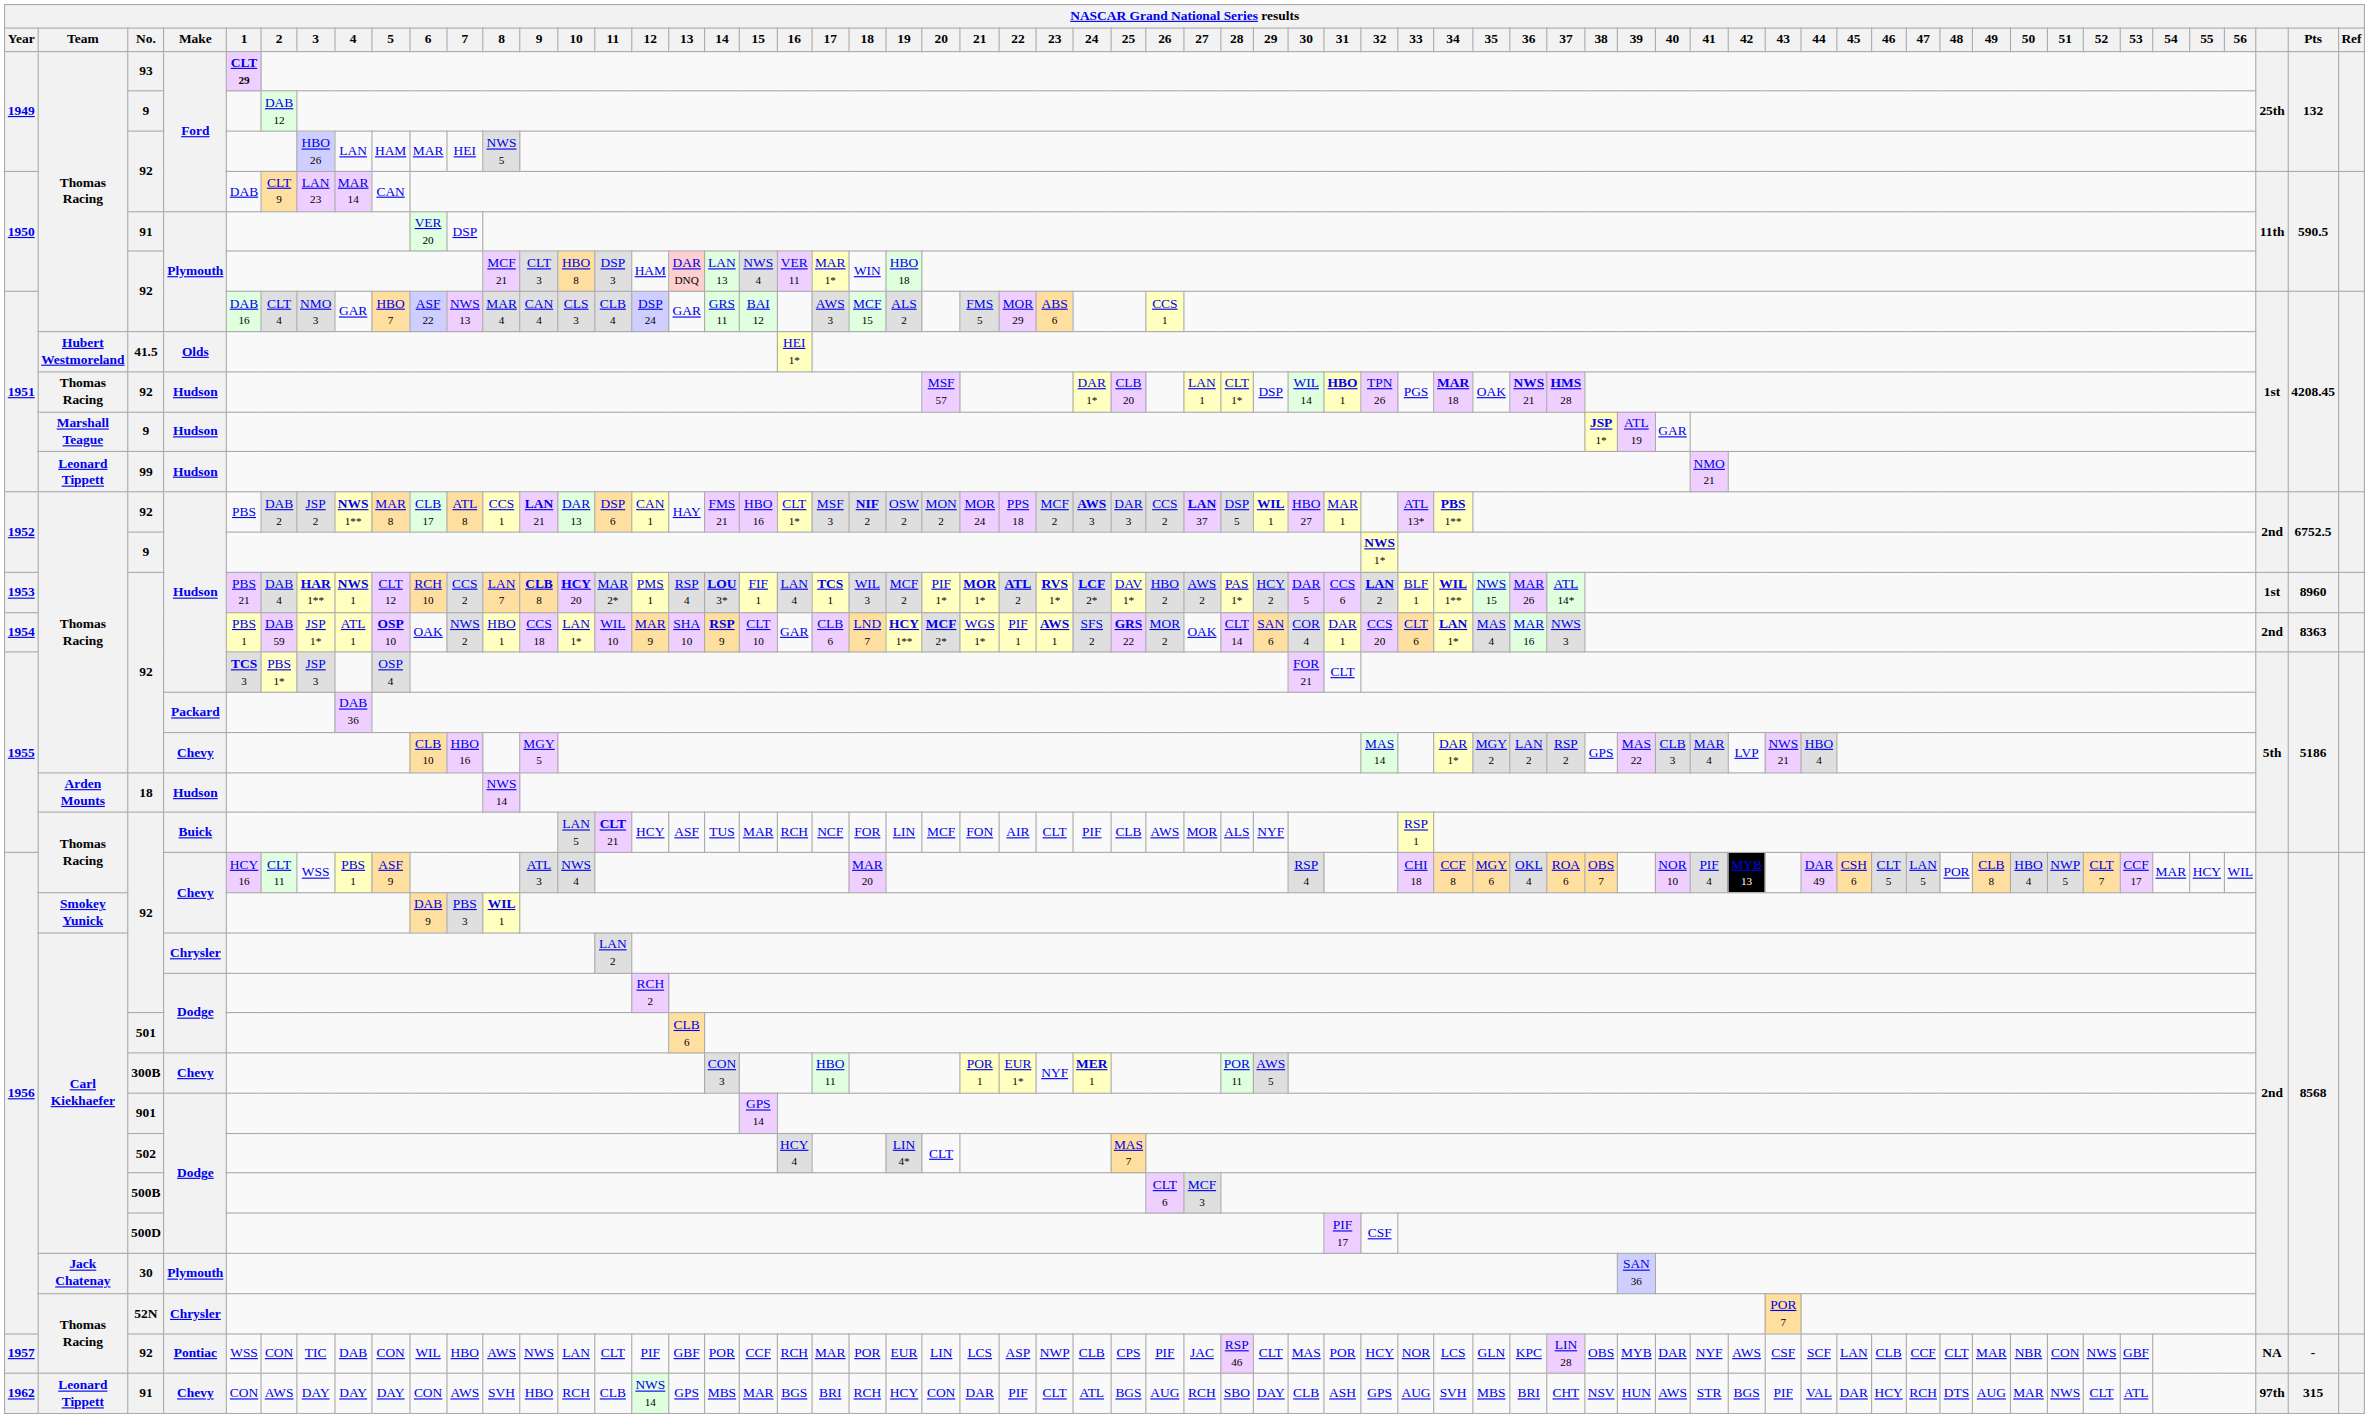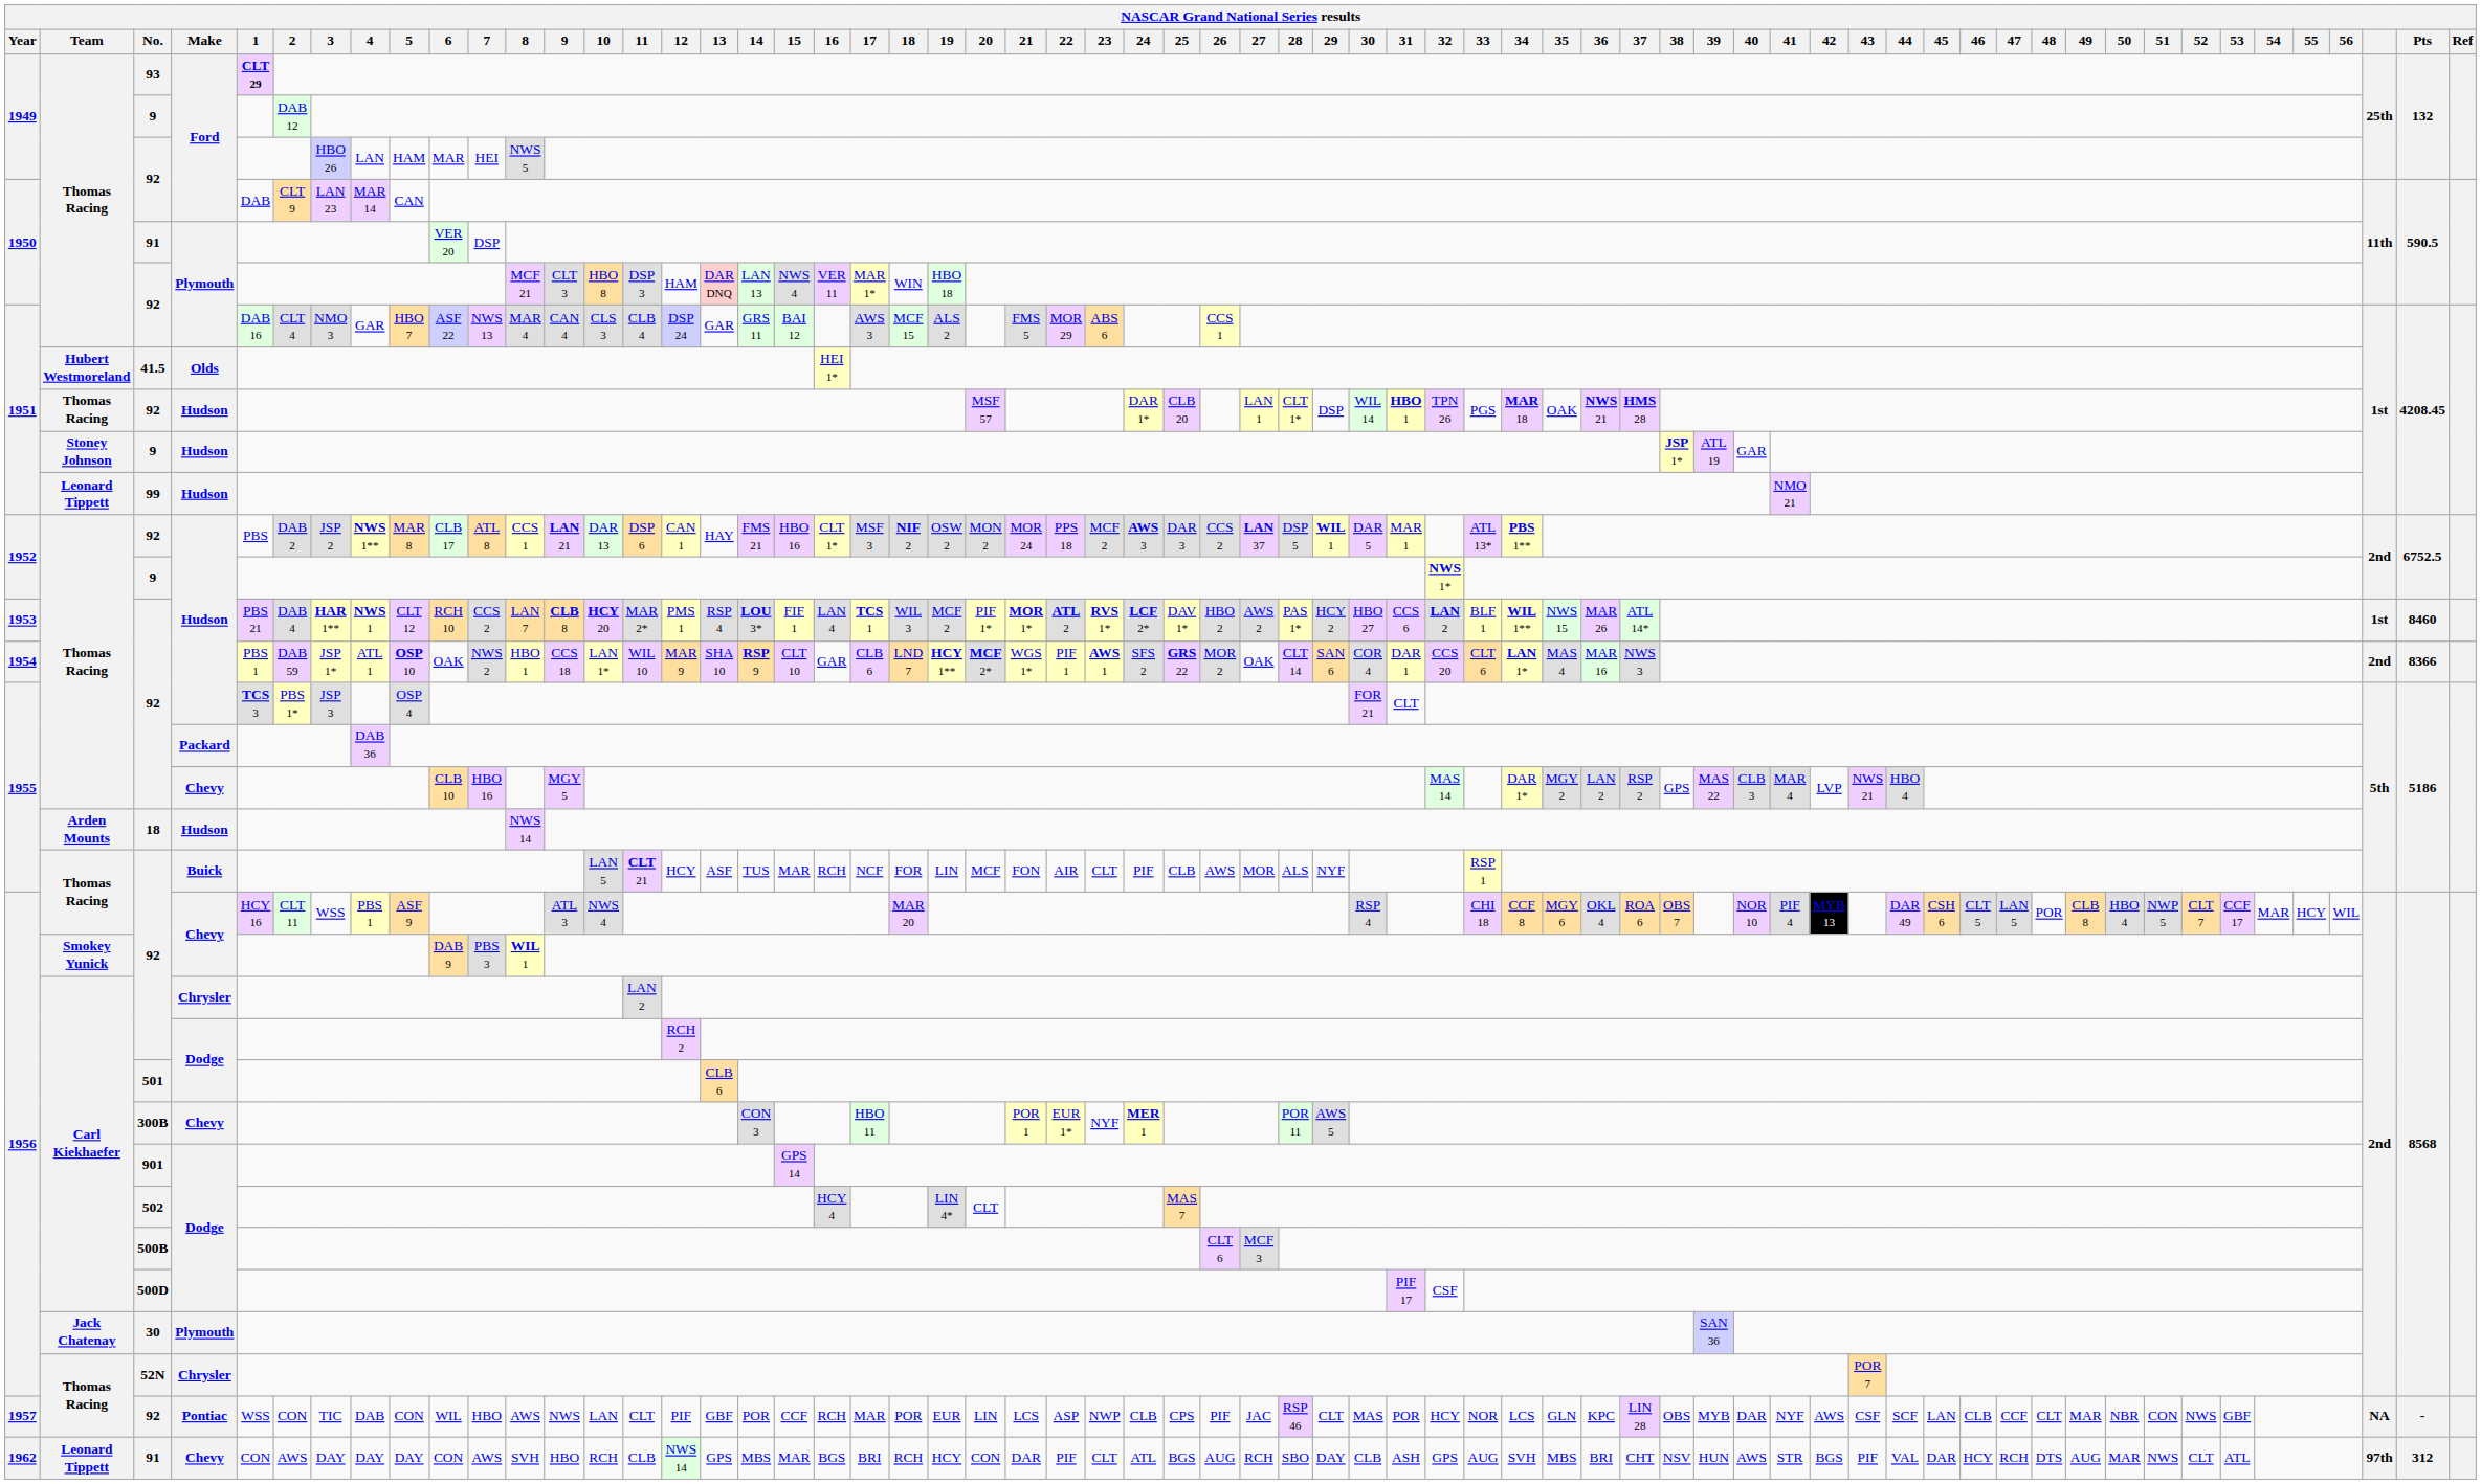1951 / 9 | Team: Marshall Teague -> Stoney Johnson
1952 / 92 | 30: HBO 27 -> DAR 5
1953 / 92 | 30: DAR 5 -> HBO 27
1953 / 92 | Pts: 8960 -> 8460
1954 / 92 | Pts: 8363 -> 8366
1962 / 91 | Pts: 315 -> 312
